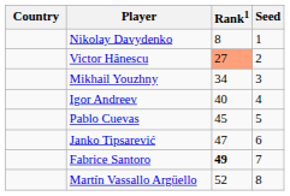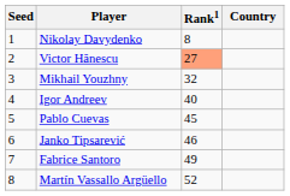columns swapped: Country <-> Seed
Mikhail Youzhny | Rank1: 34 -> 32
Janko Tipsarević | Rank1: 47 -> 46
Fabrice Santoro | Rank1: bold -> normal
